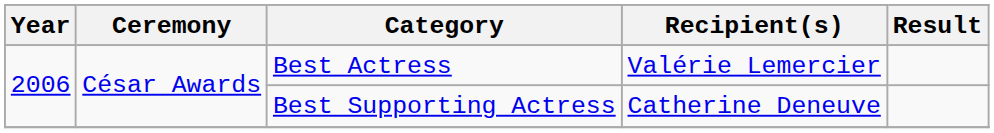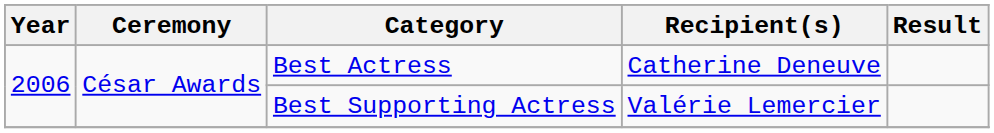Best Actress | Recipient(s): Valérie Lemercier -> Catherine Deneuve
Best Supporting Actress | Recipient(s): Catherine Deneuve -> Valérie Lemercier
